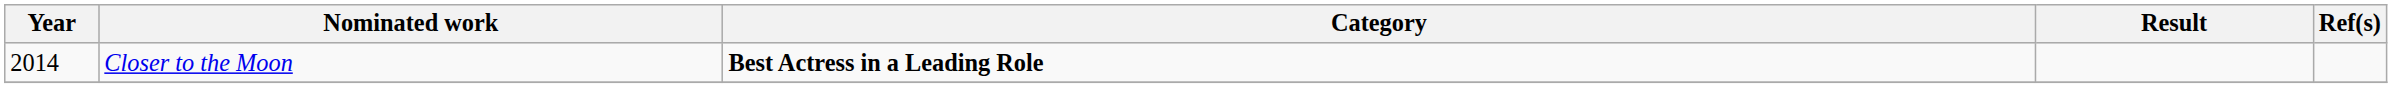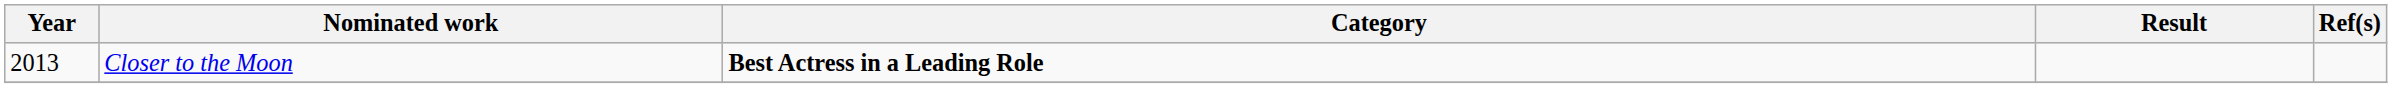Closer to the Moon | Year: 2014 -> 2013
